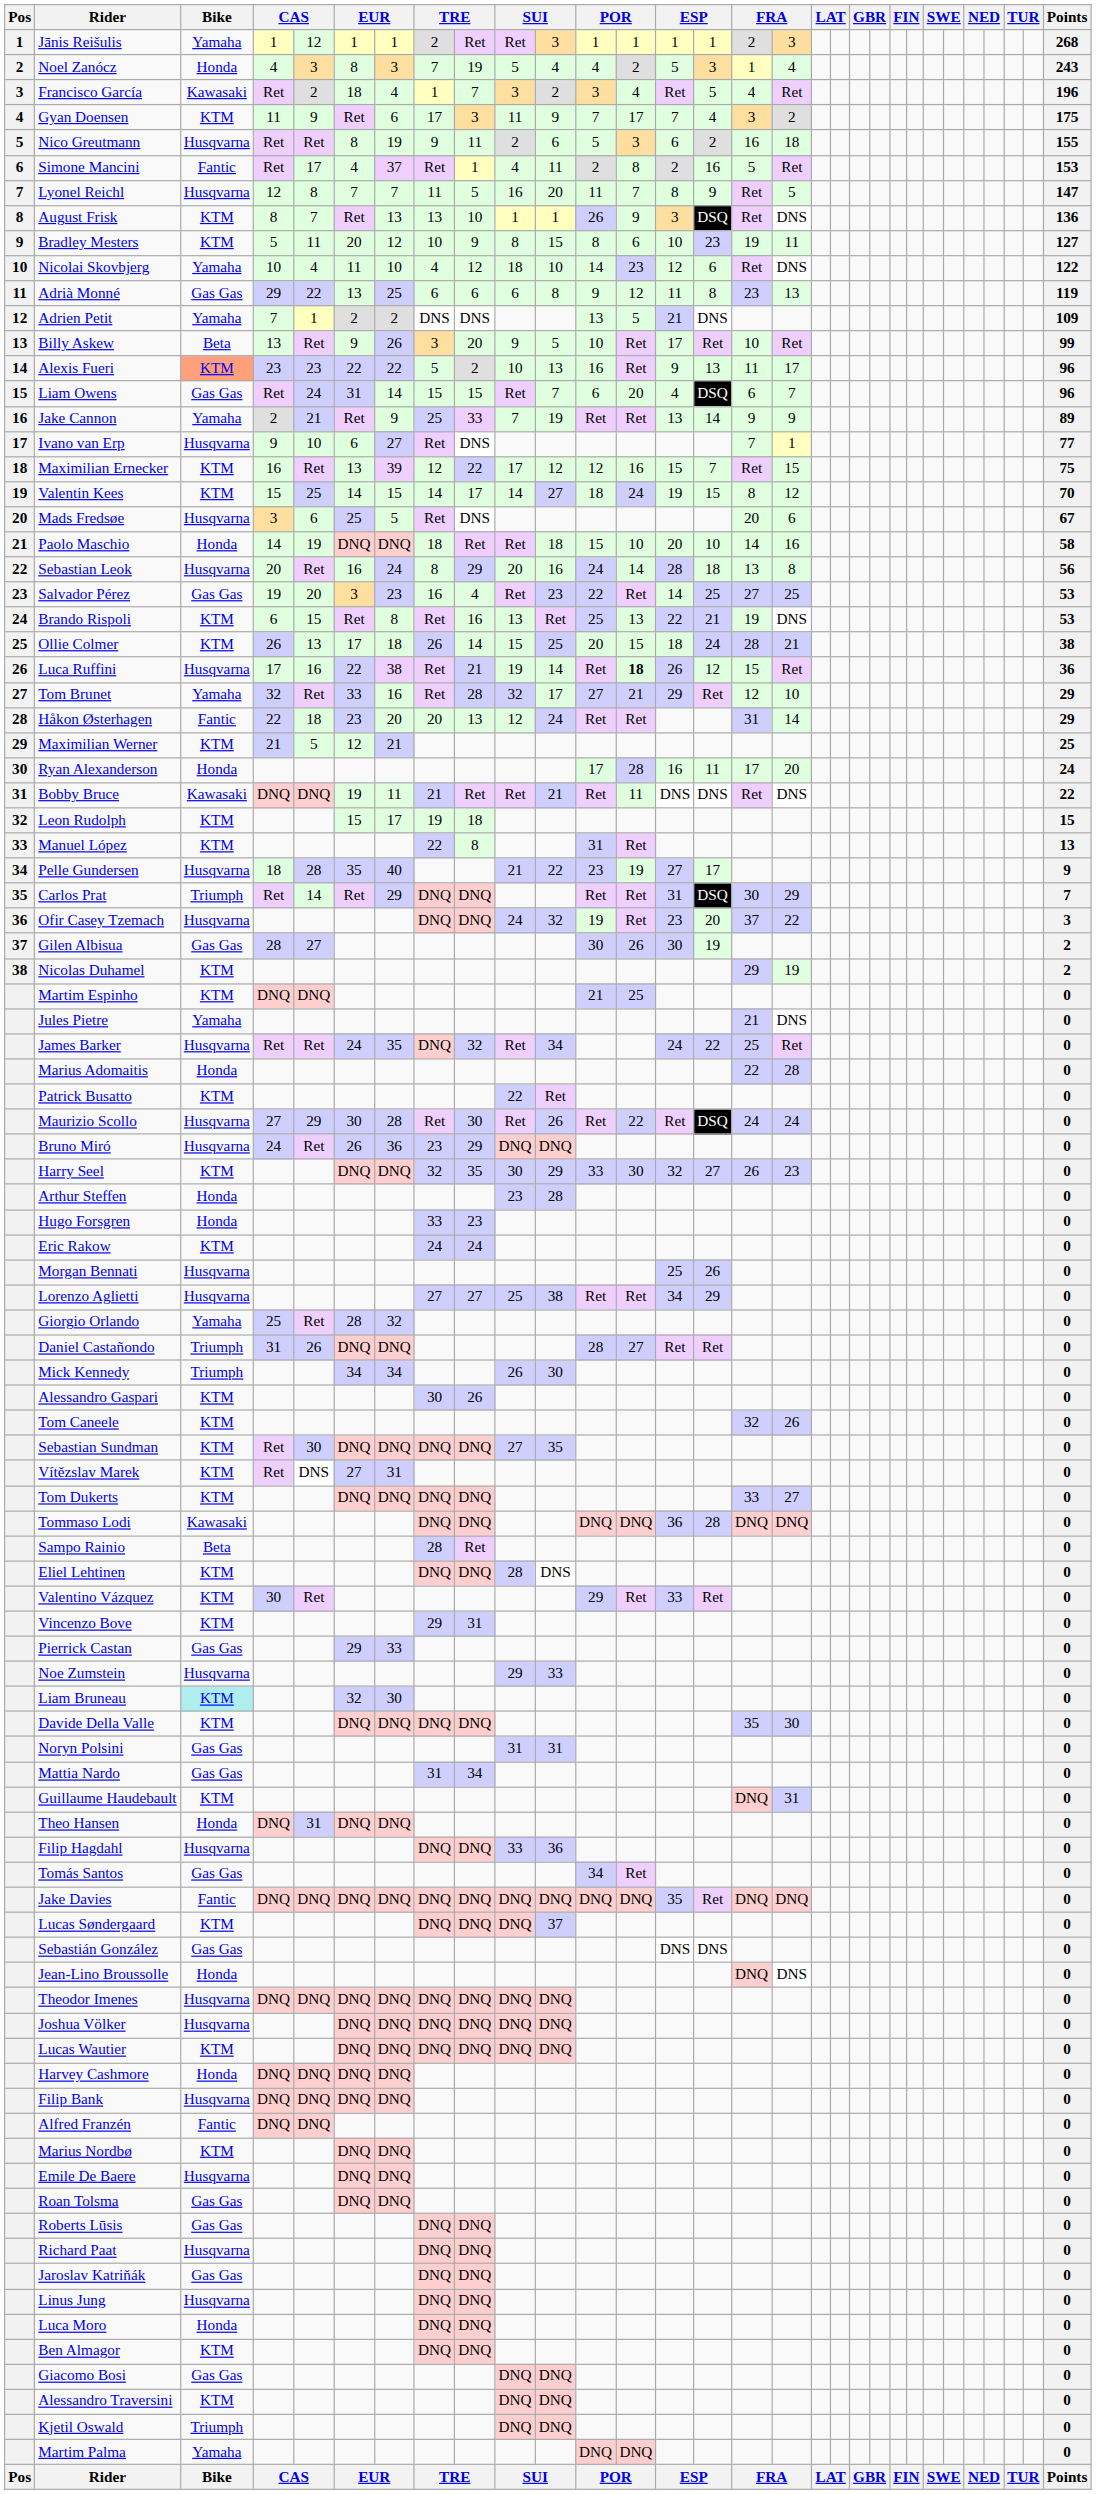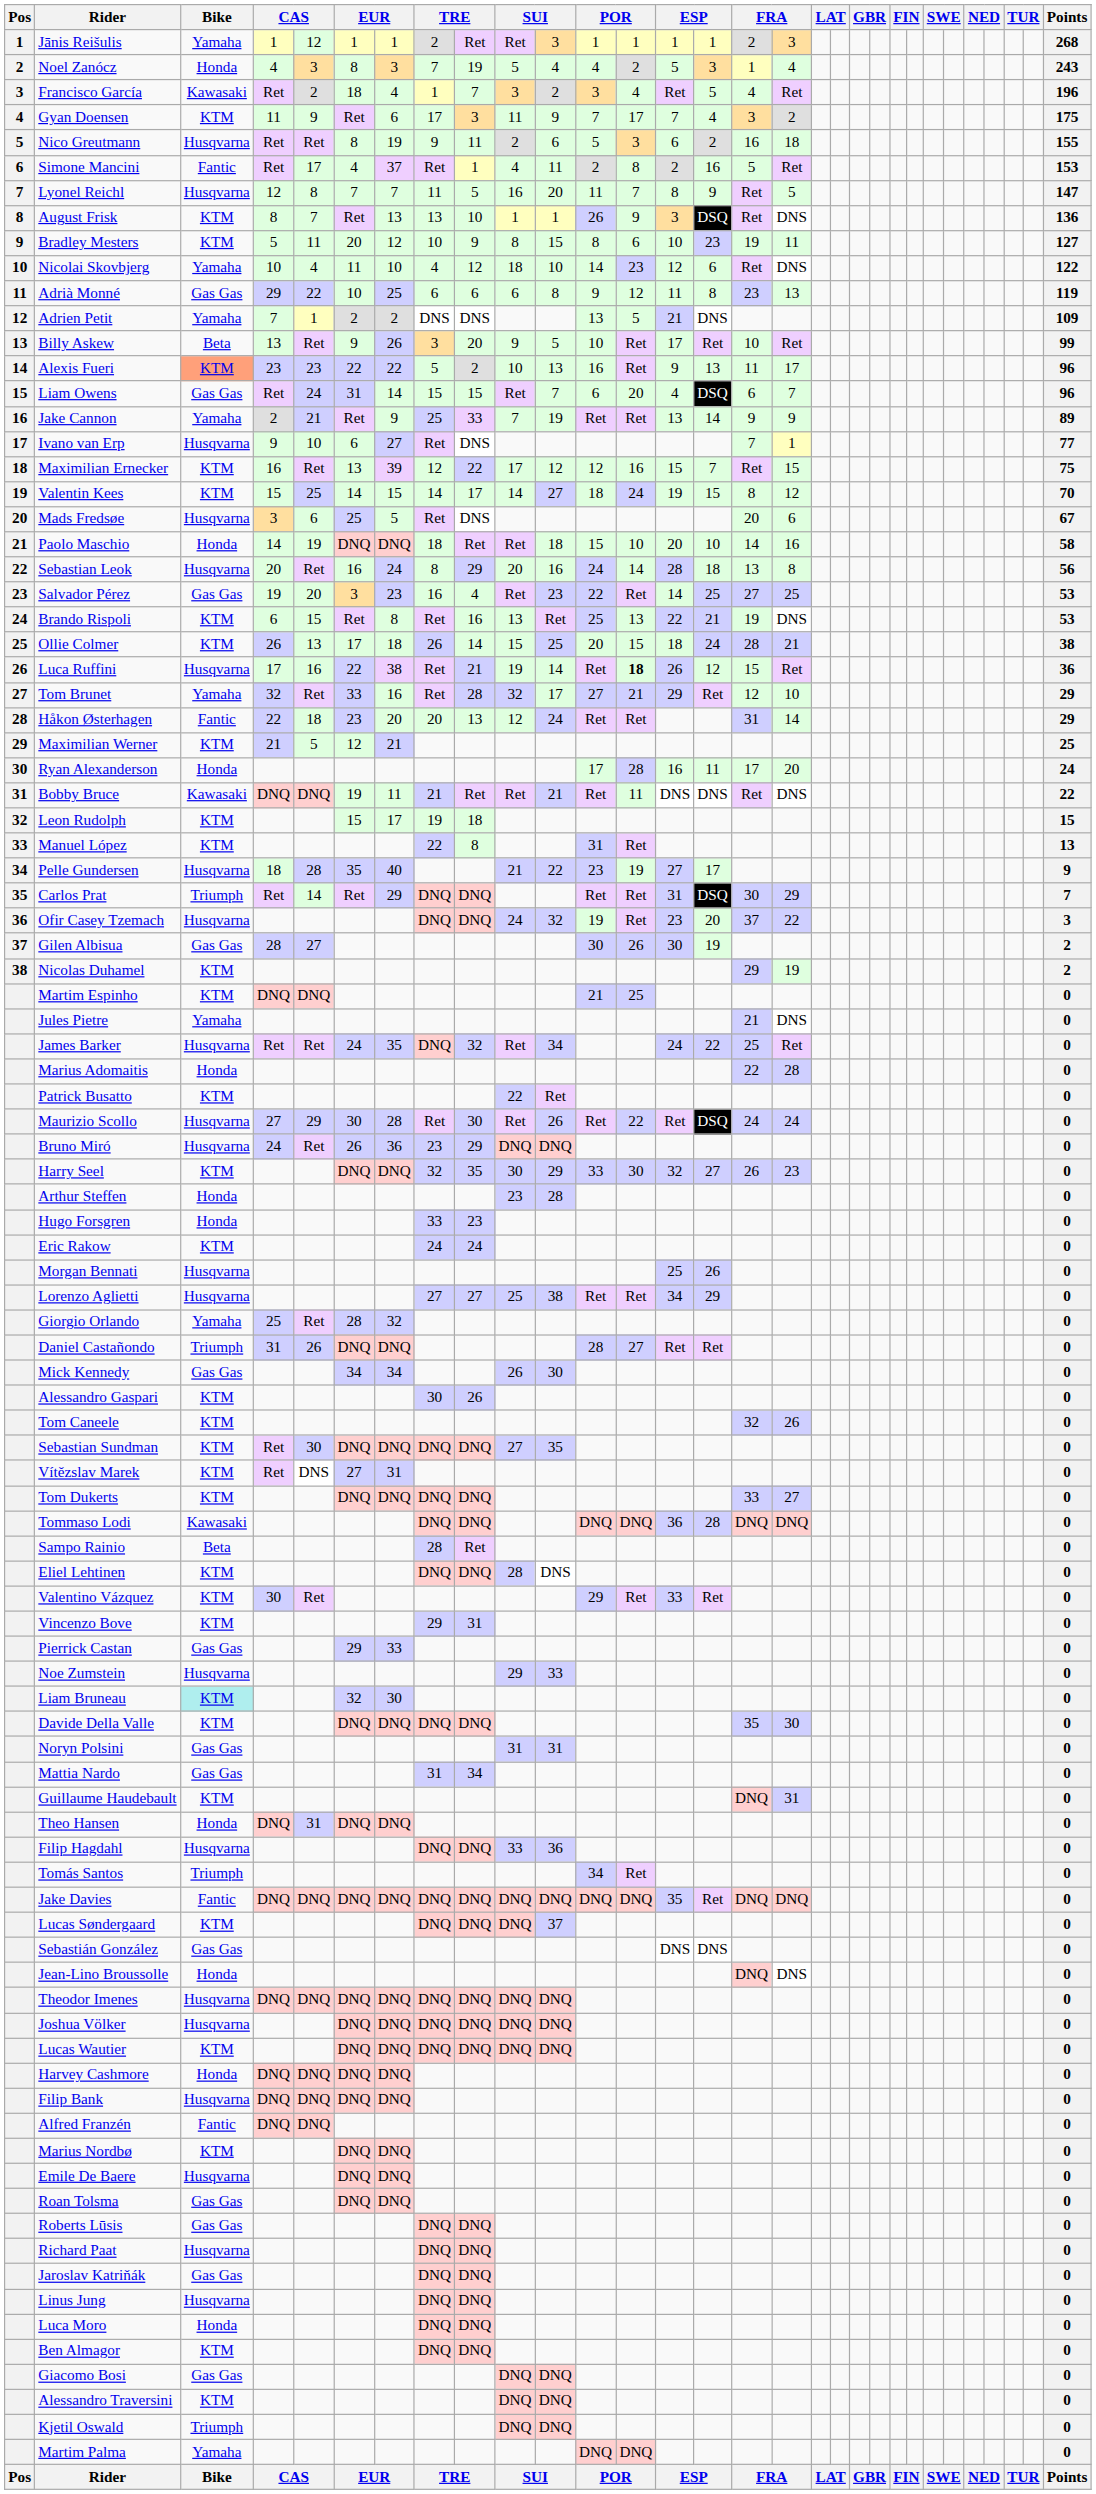Adrià Monné | column 6: 13 -> 10
Mick Kennedy | Bike: Triumph -> Gas Gas
Tomás Santos | Bike: Gas Gas -> Triumph
